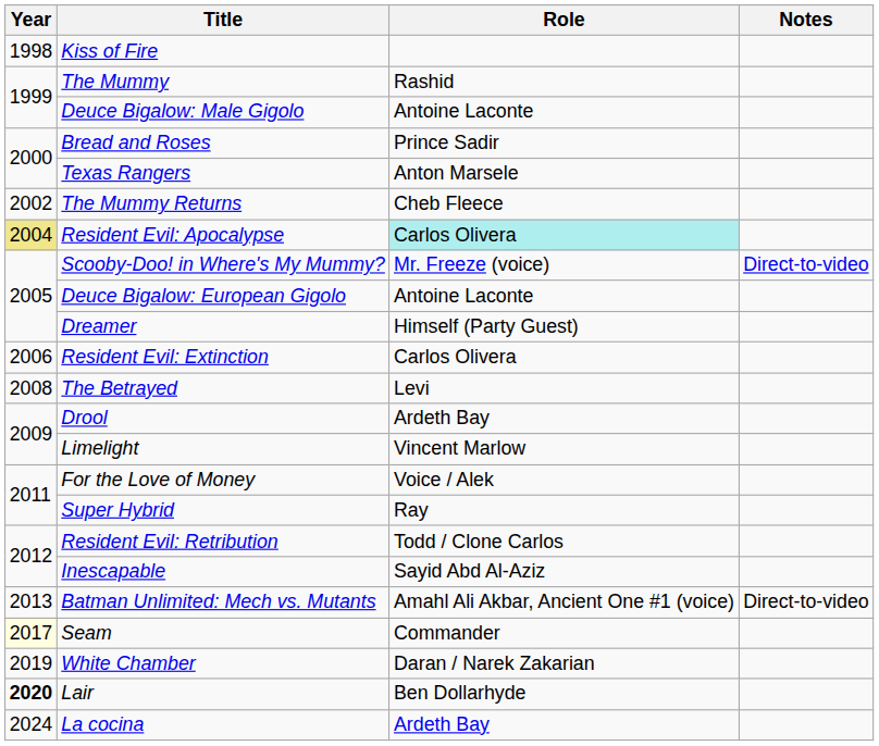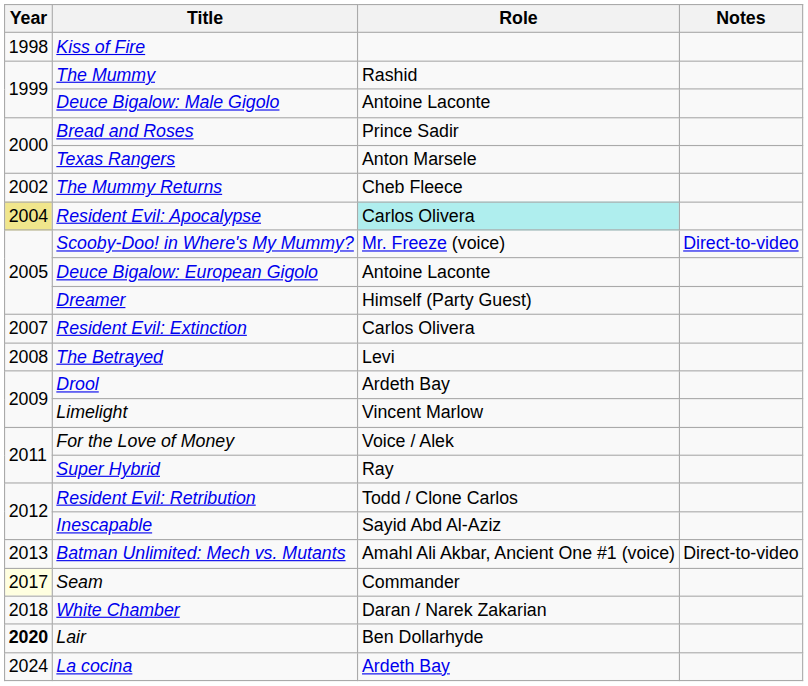Resident Evil: Extinction | Year: 2006 -> 2007
White Chamber | Year: 2019 -> 2018
